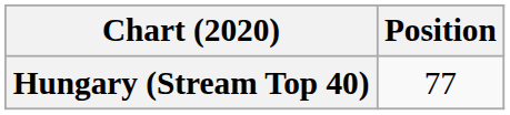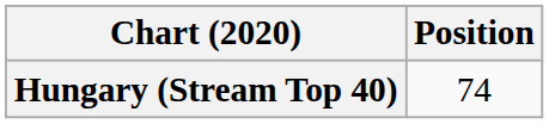Hungary (Stream Top 40) | Position: 77 -> 74
